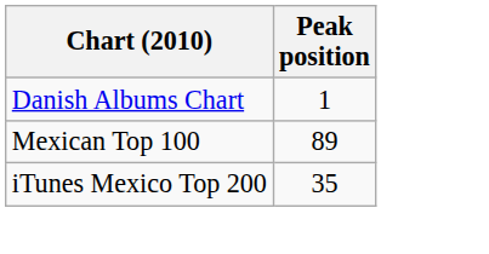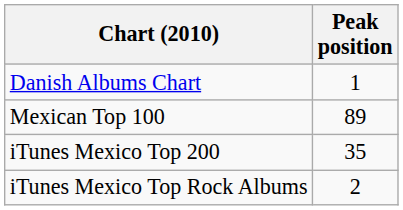+ row: iTunes Mexico Top Rock Albums | 2
